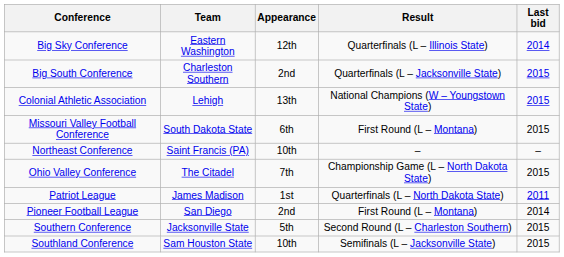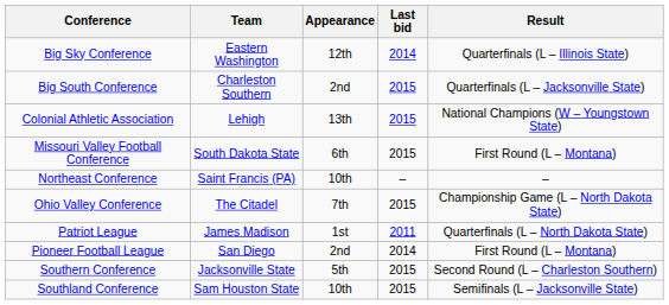columns swapped: Last bid <-> Result
